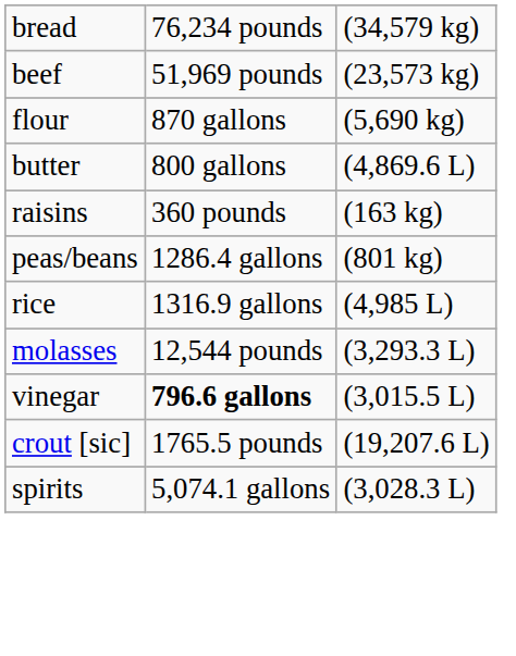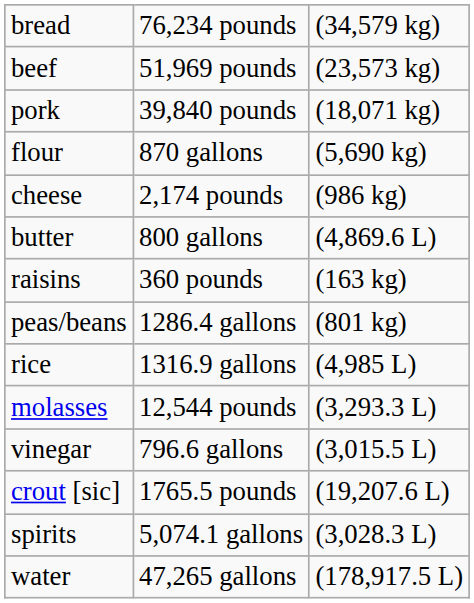+ row: pork | 39,840 pounds | (18,071 kg)
+ row: cheese | 2,174 pounds | (986 kg)
vinegar | column 2: bold -> normal
+ row: water | 47,265 gallons | (178,917.5 L)
